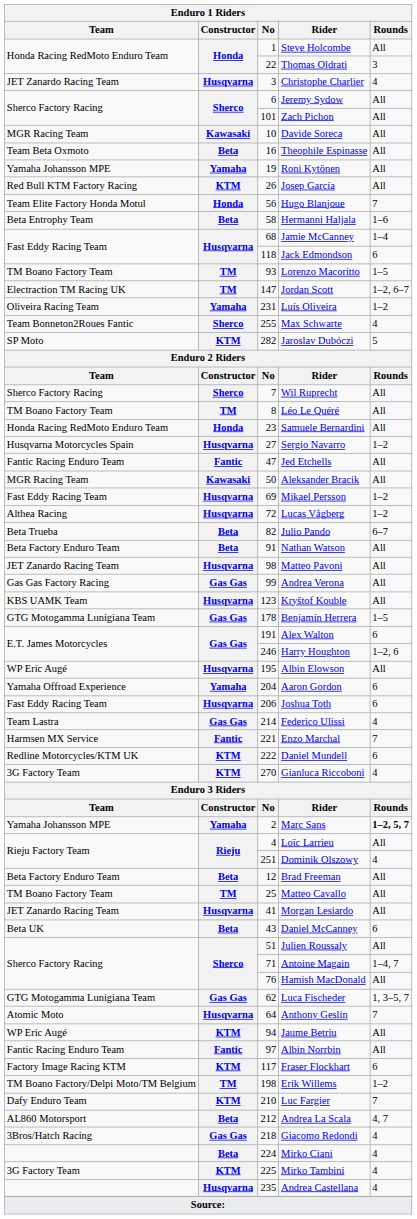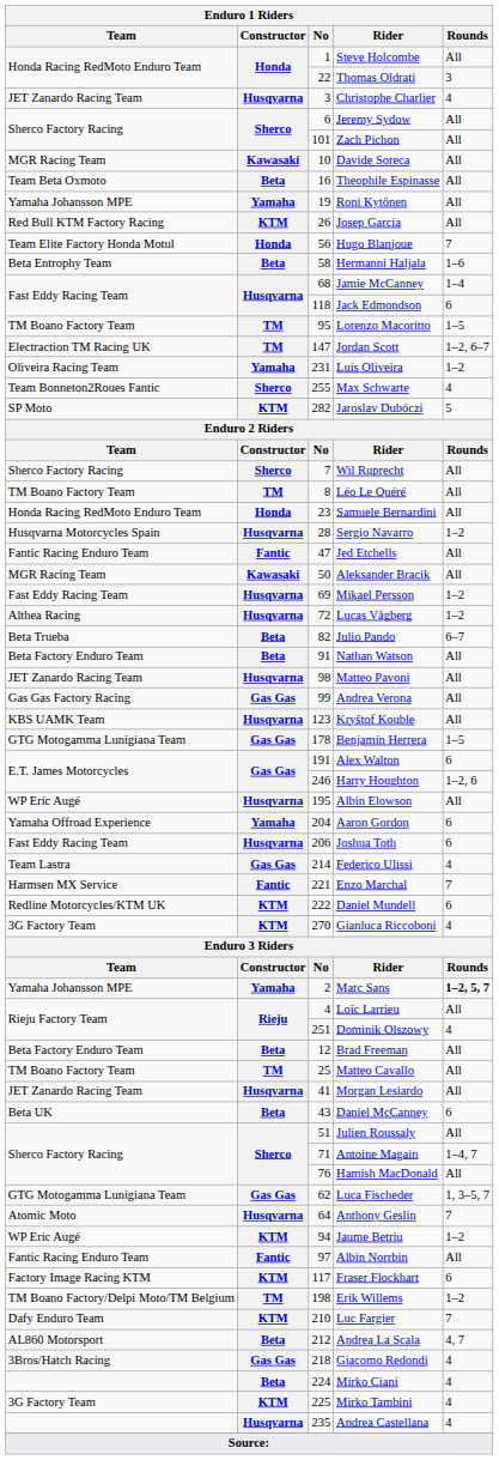Lorenzo Macoritto | No: 93 -> 95
Sergio Navarro | No: 27 -> 28
Jaume Betriu | Rounds: All -> 1–2
